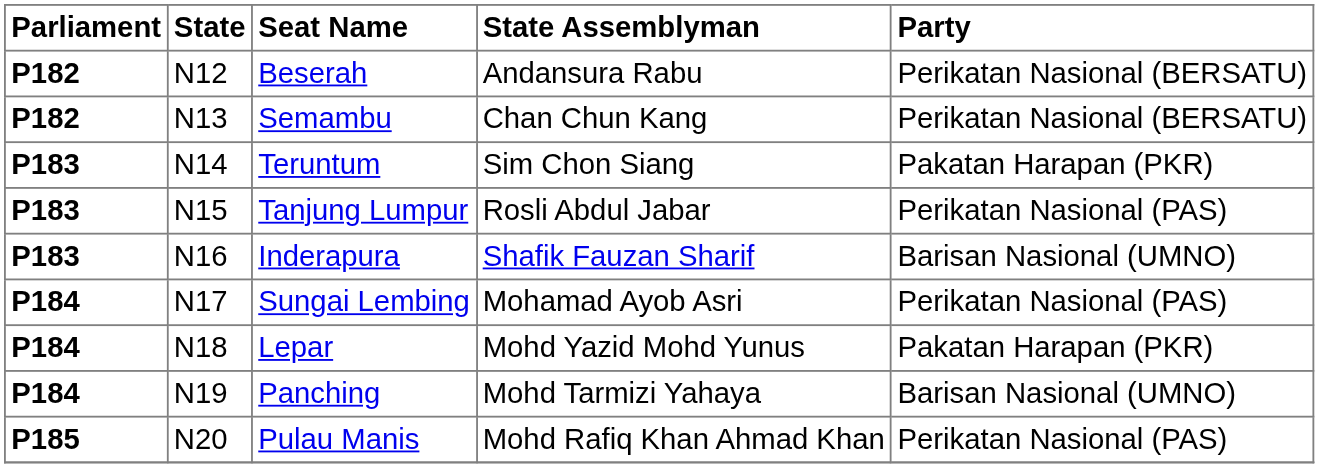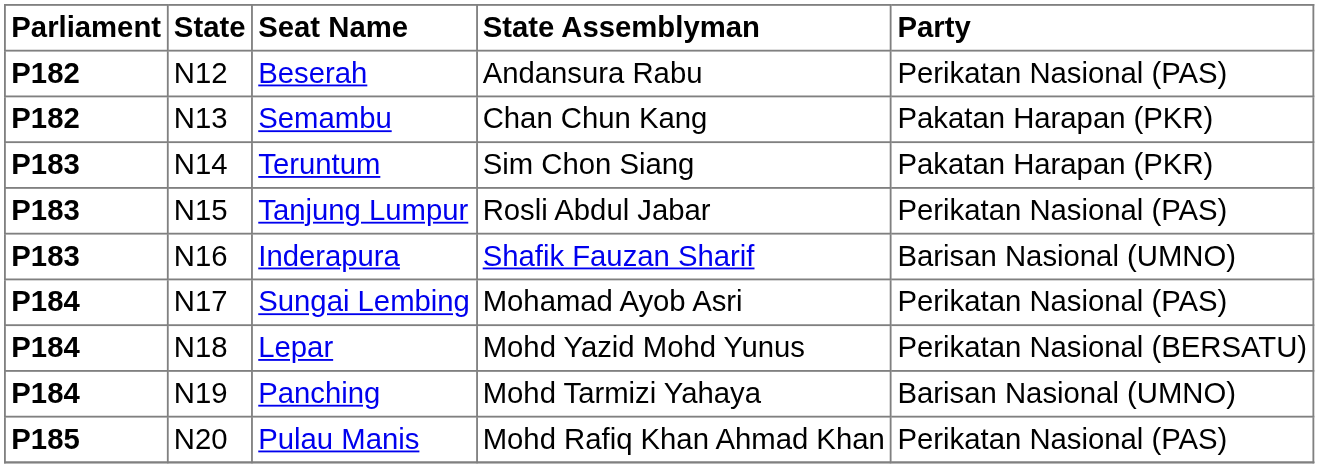Beserah | Party: Perikatan Nasional (BERSATU) -> Perikatan Nasional (PAS)
Semambu | Party: Perikatan Nasional (BERSATU) -> Pakatan Harapan (PKR)
Lepar | Party: Pakatan Harapan (PKR) -> Perikatan Nasional (BERSATU)
